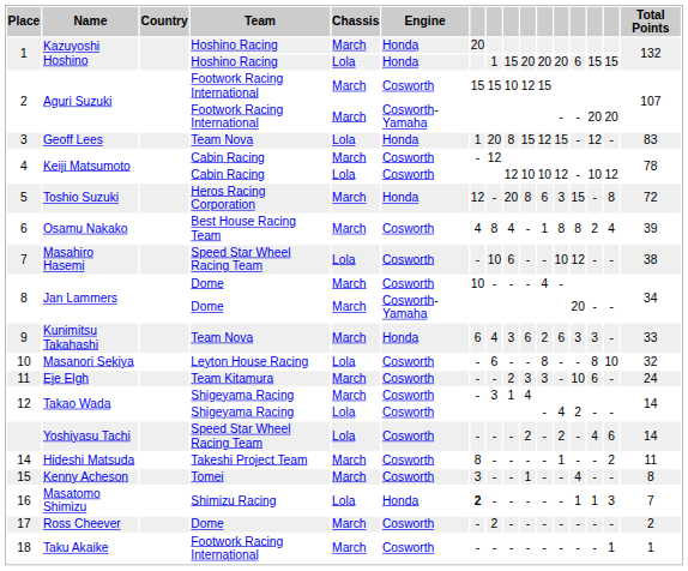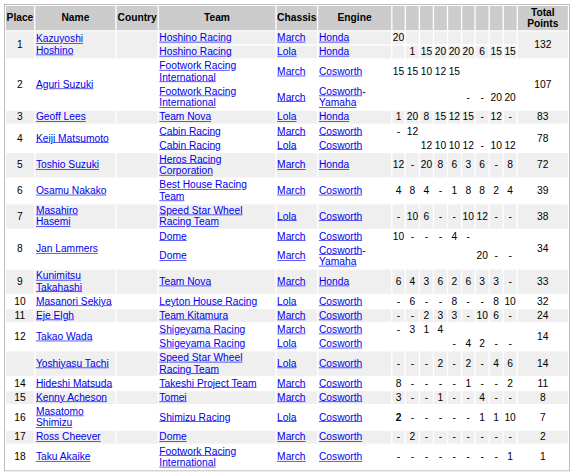5 | column 13: 15 -> 6
16 | Engine: Honda -> Cosworth
16 | column 15: 3 -> 10
